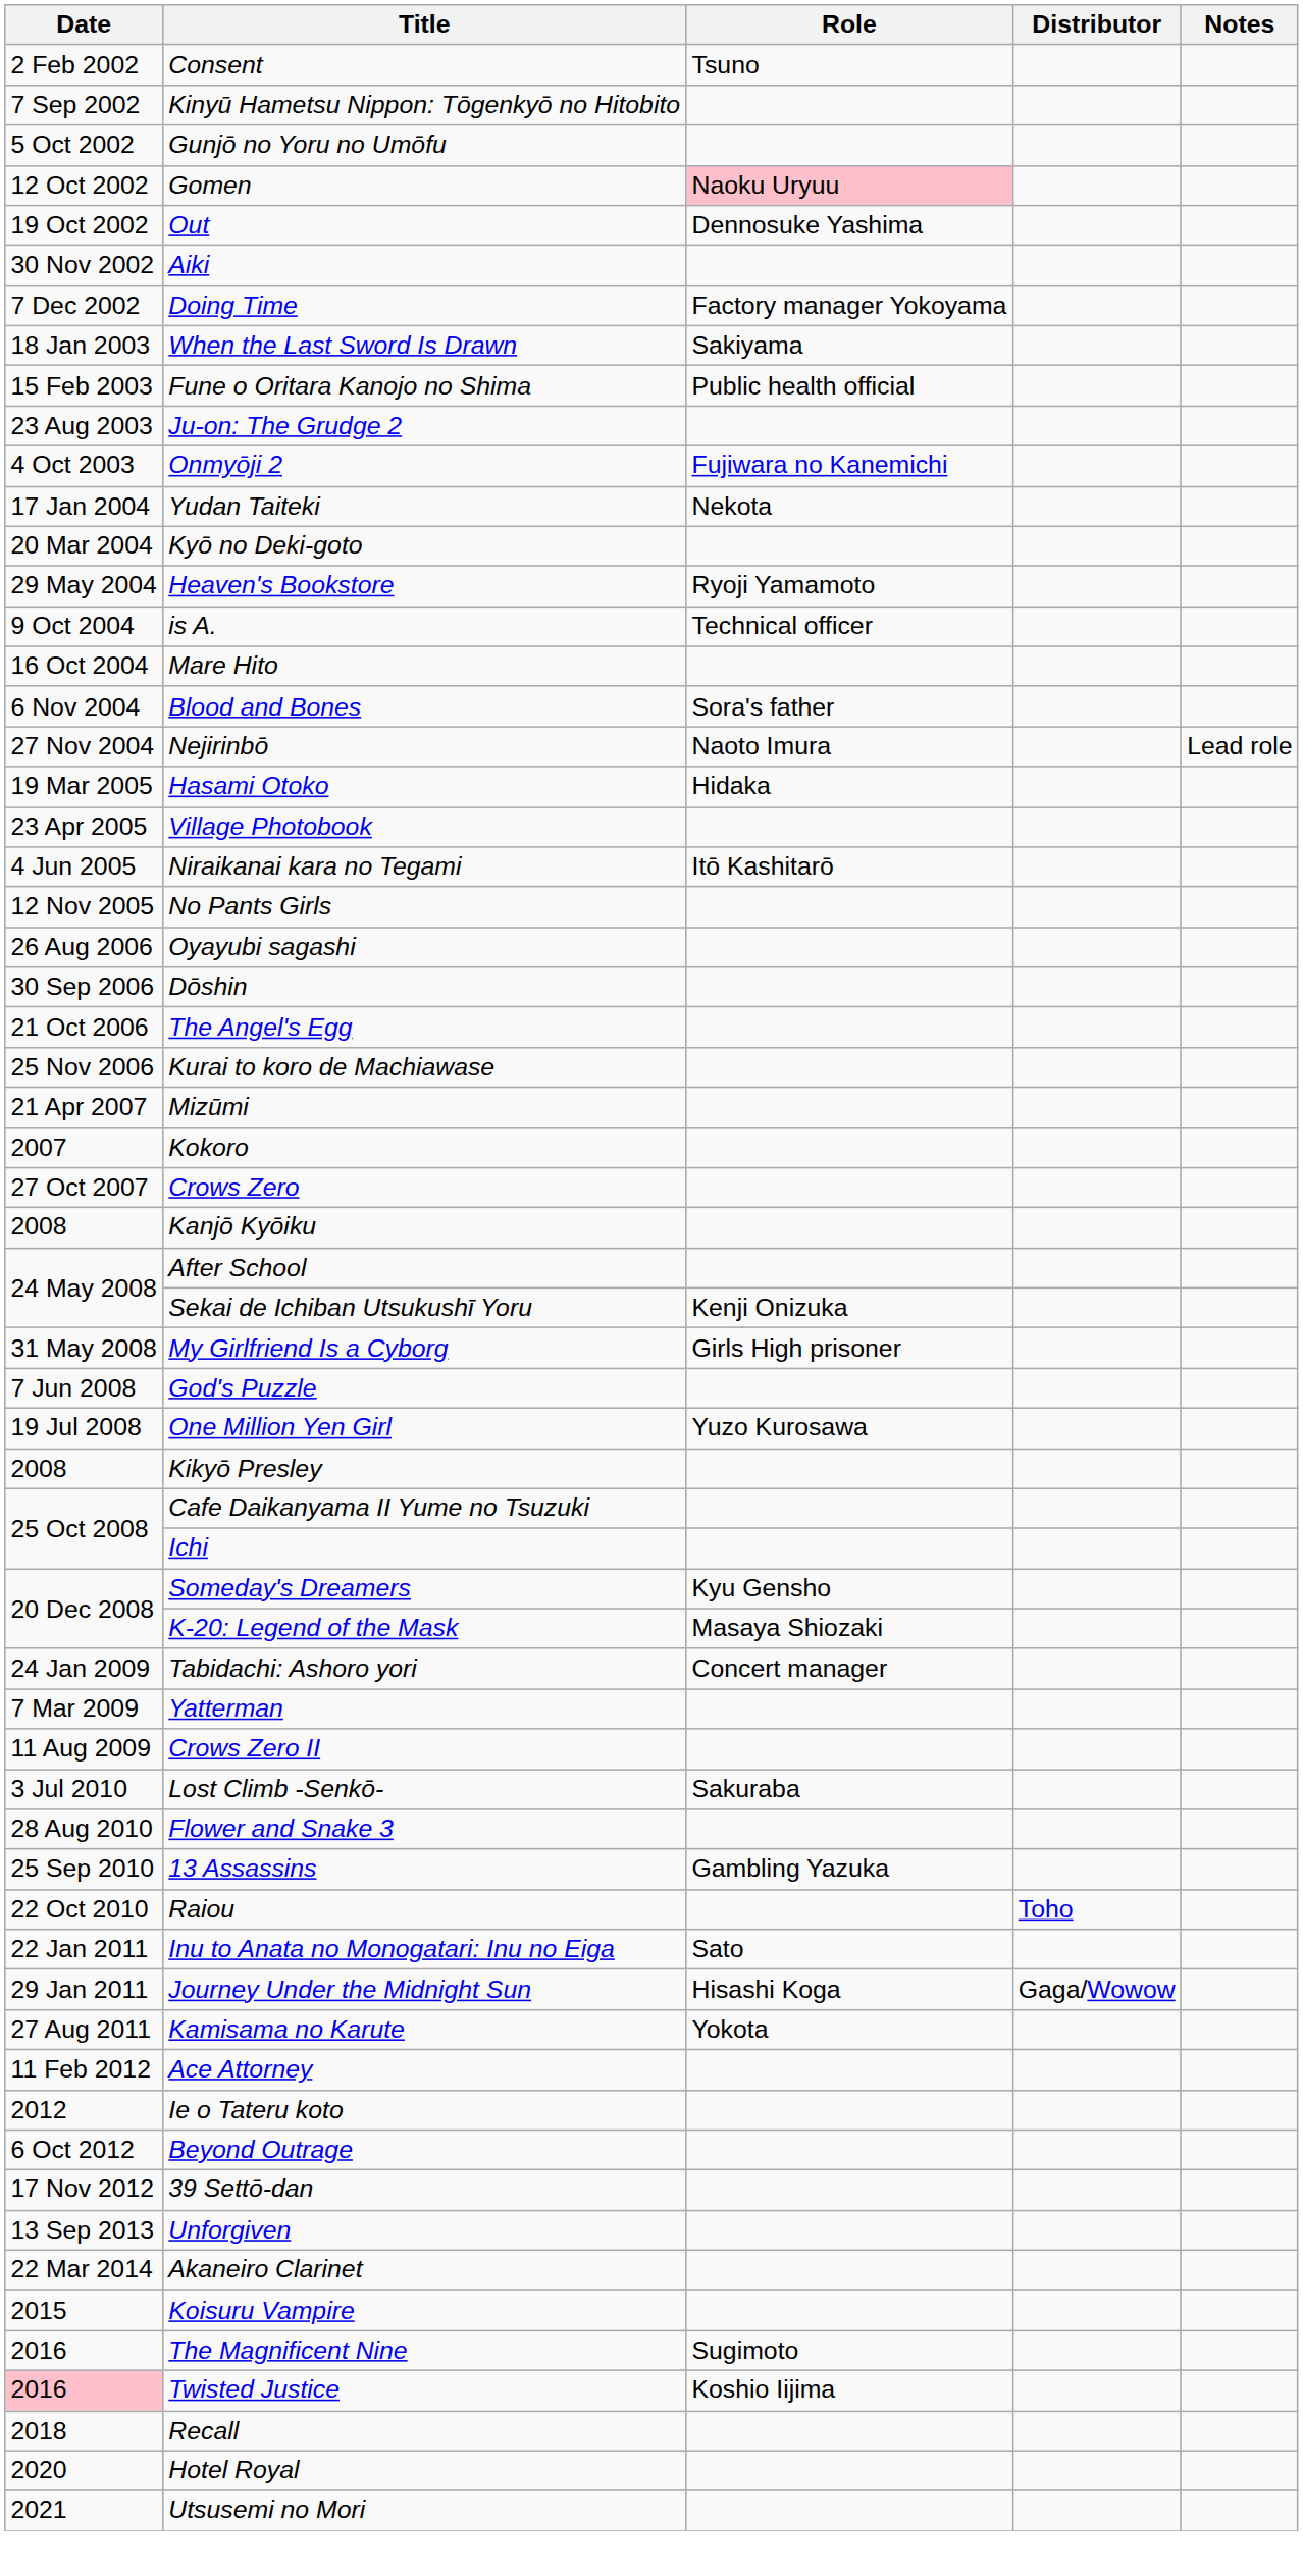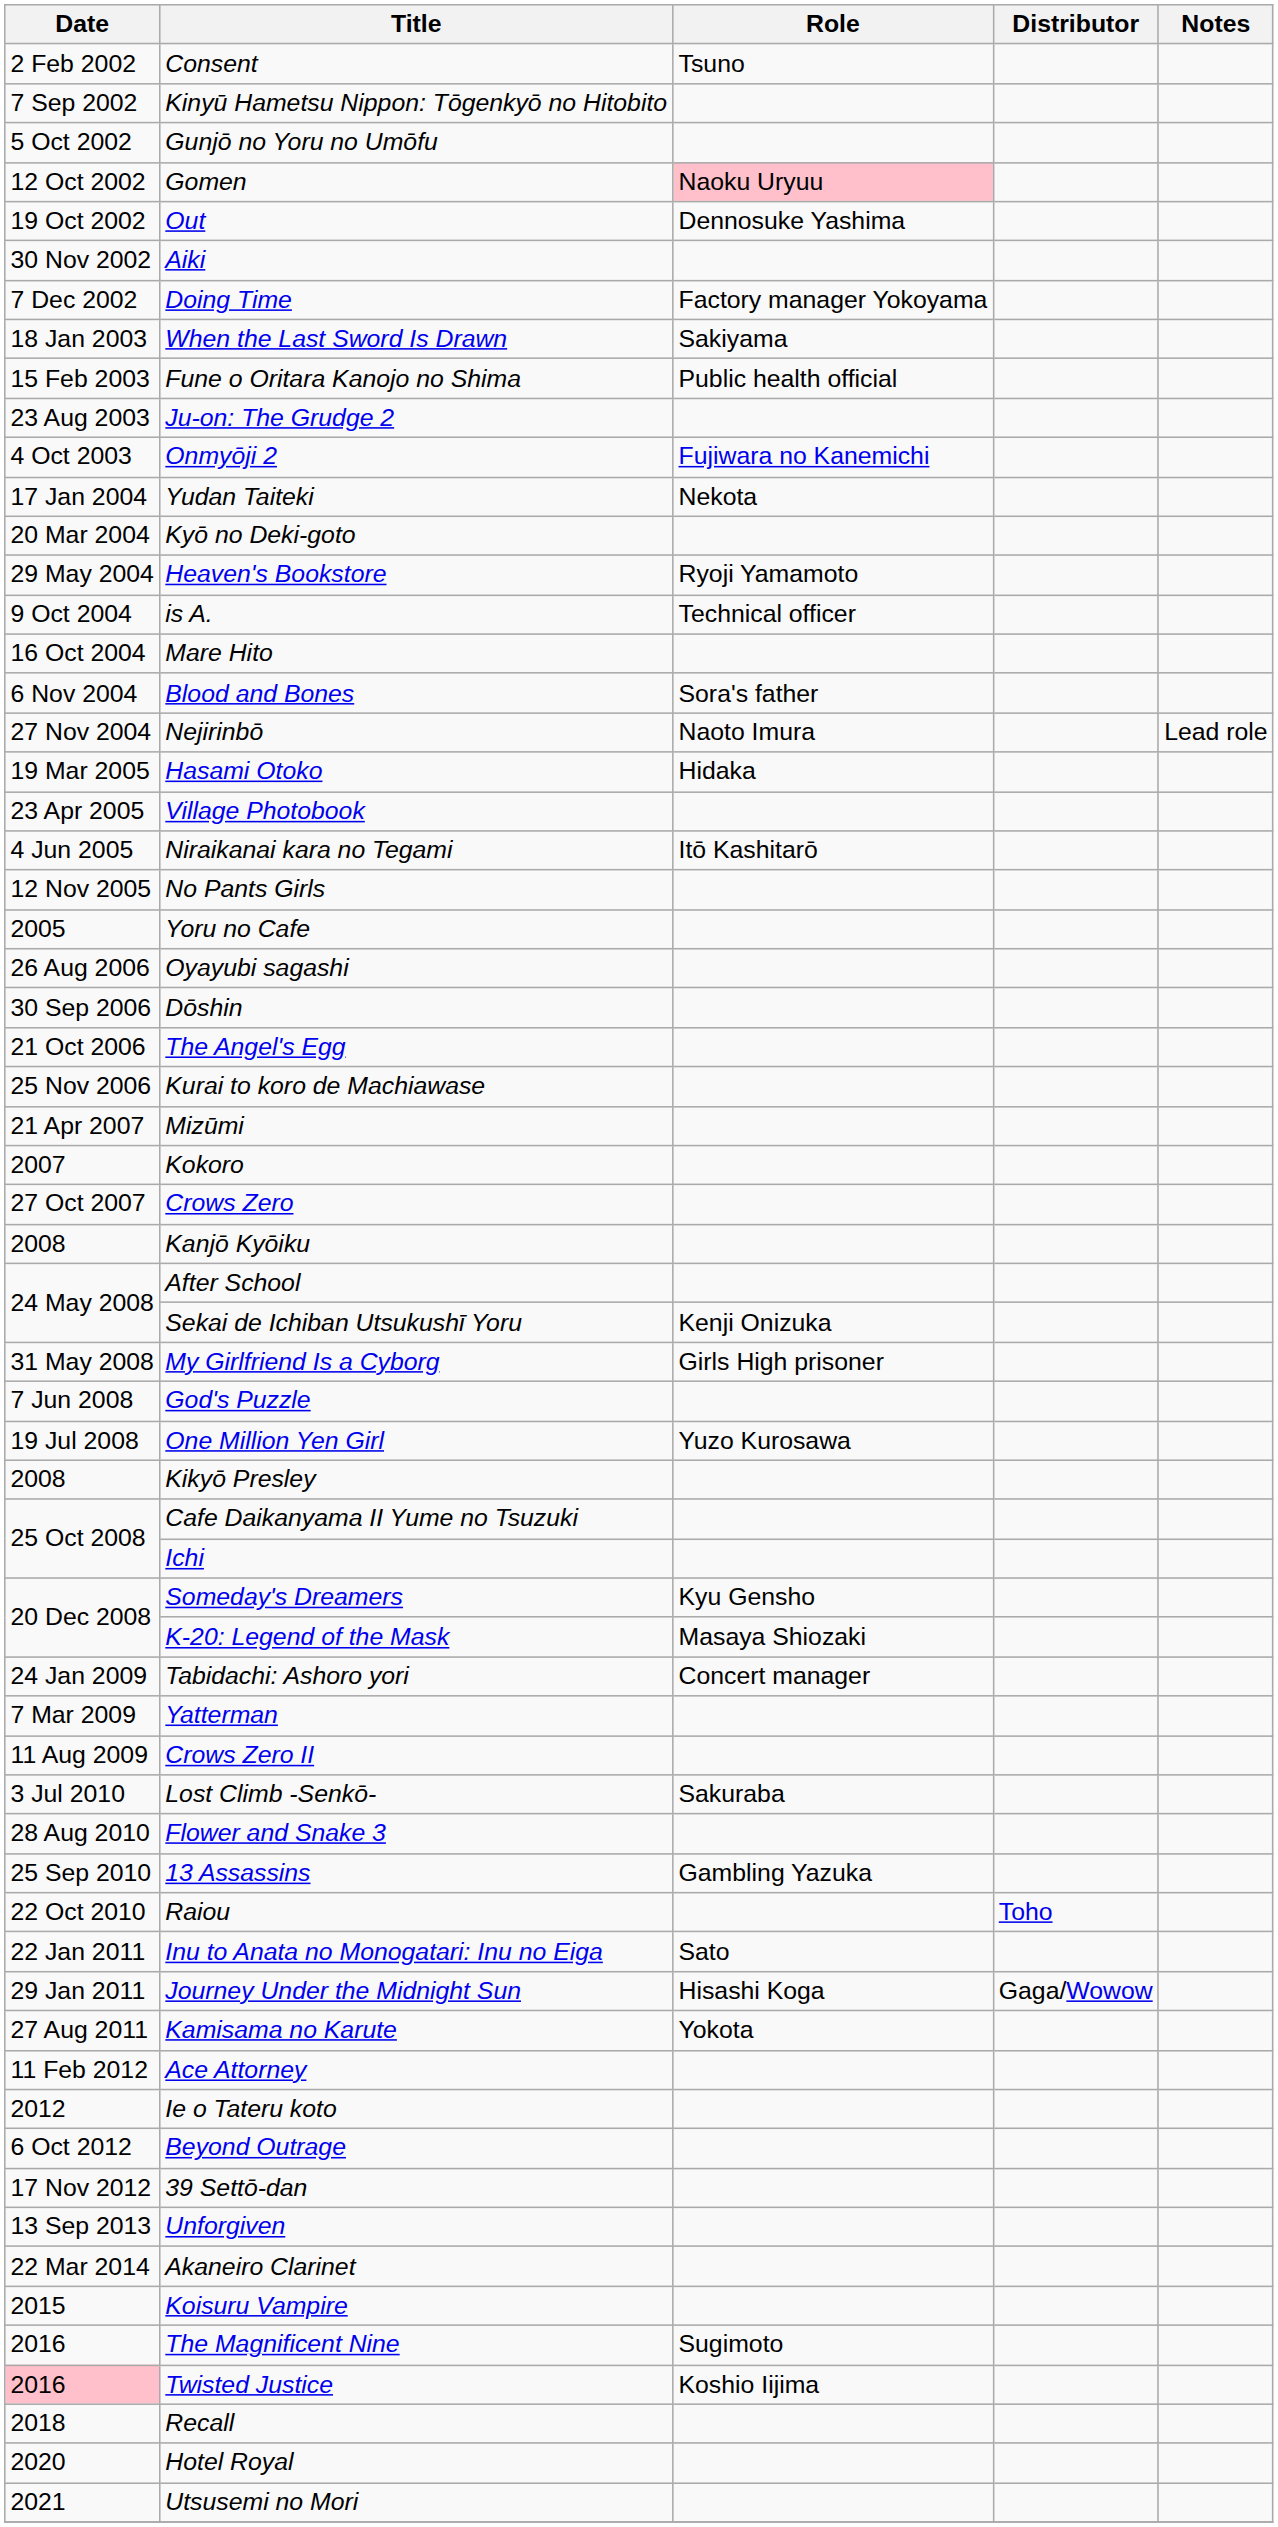+ row: 2005 | Yoru no Cafe
